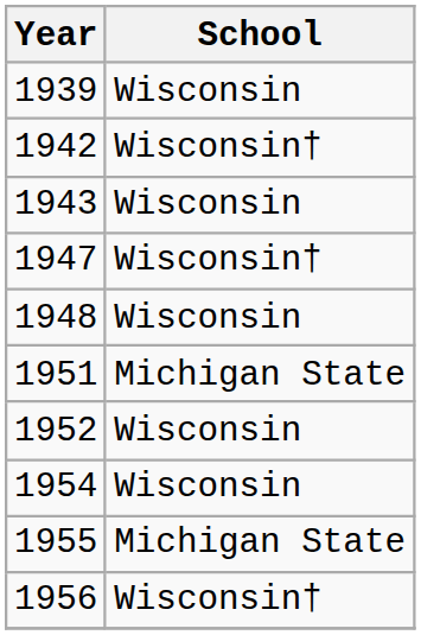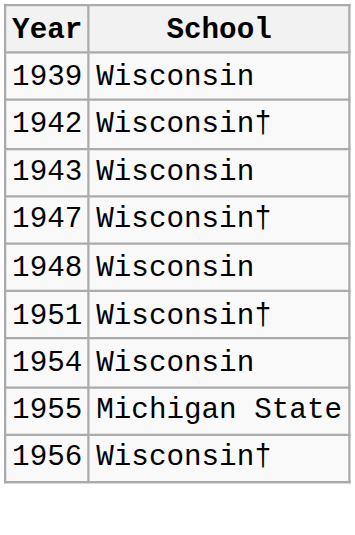1951 | School: Michigan State -> Wisconsin†
- row: 1952 | Wisconsin
